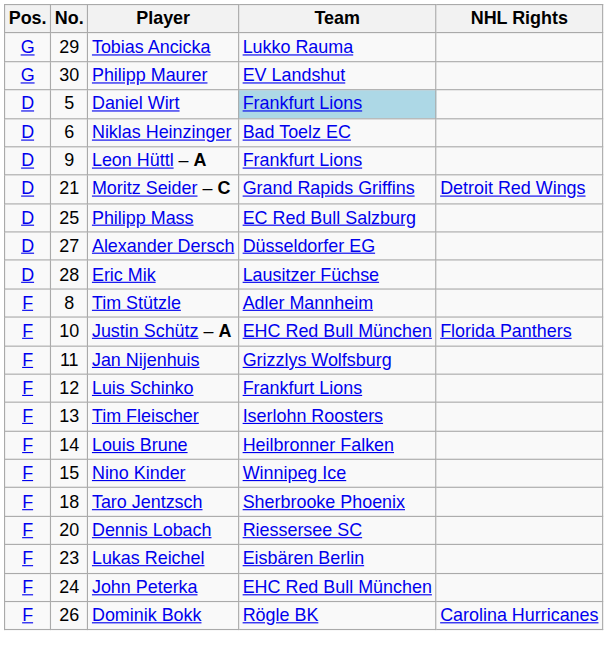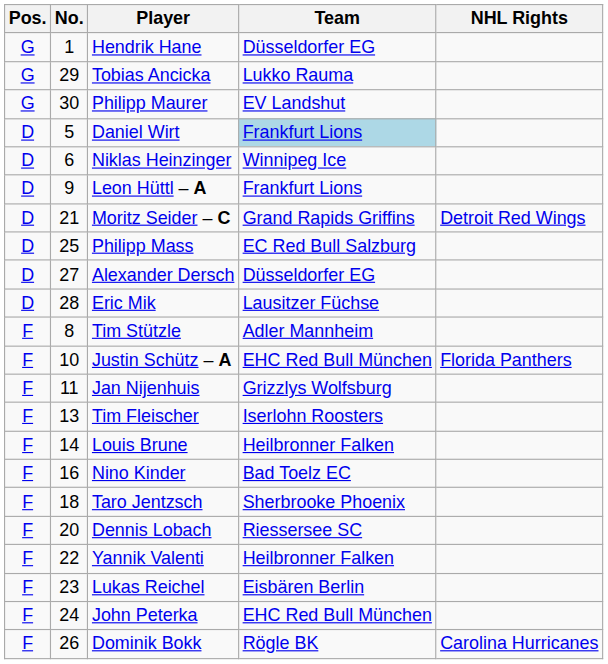+ row: G | 1 | Hendrik Hane | Düsseldorfer EG
Niklas Heinzinger | Team: Bad Toelz EC -> Winnipeg Ice
- row: F | 12 | Luis Schinko | Frankfurt Lions
Nino Kinder | No.: 15 -> 16
Nino Kinder | Team: Winnipeg Ice -> Bad Toelz EC
+ row: F | 22 | Yannik Valenti | Heilbronner Falken
